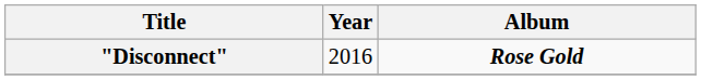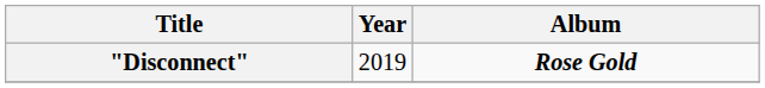"Disconnect" | Year: 2016 -> 2019
